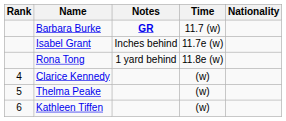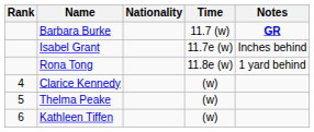columns swapped: Nationality <-> Notes
